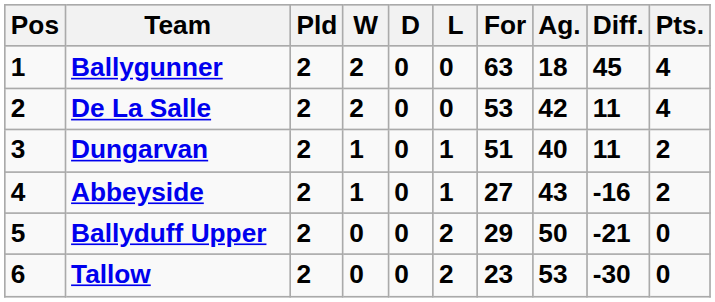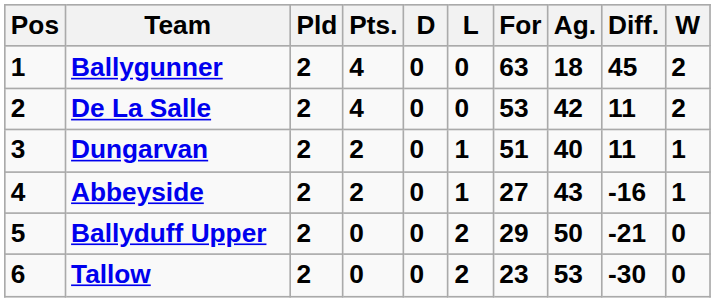columns swapped: W <-> Pts.
